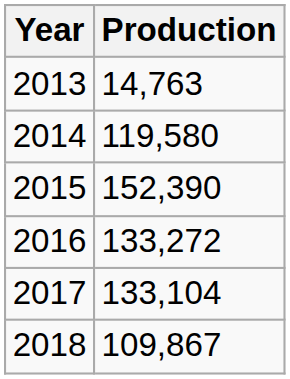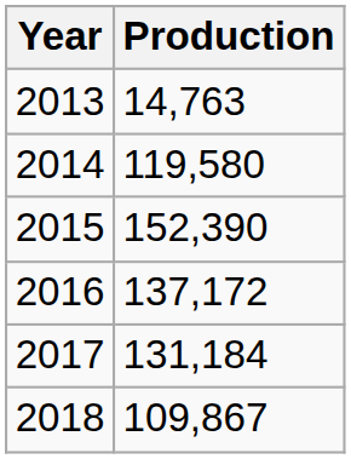2016 | Production: 133,272 -> 137,172
2017 | Production: 133,104 -> 131,184
